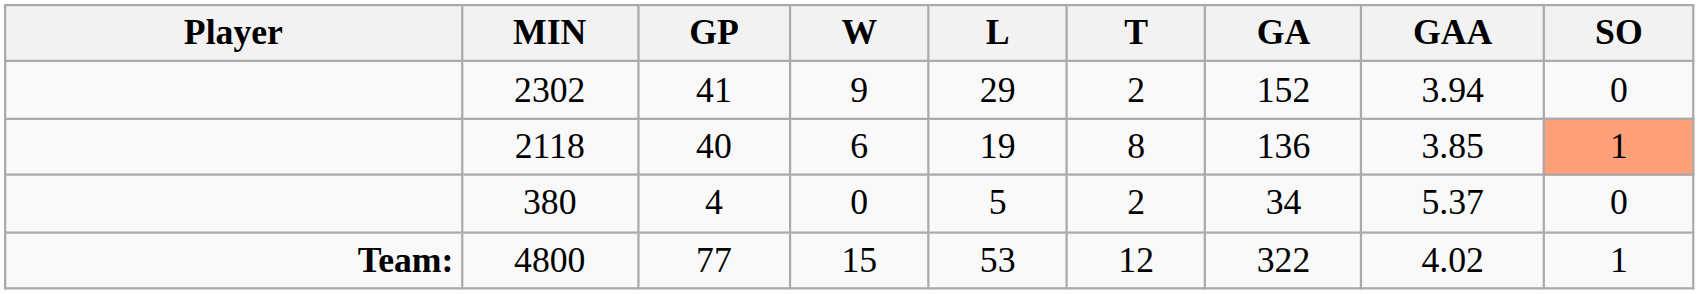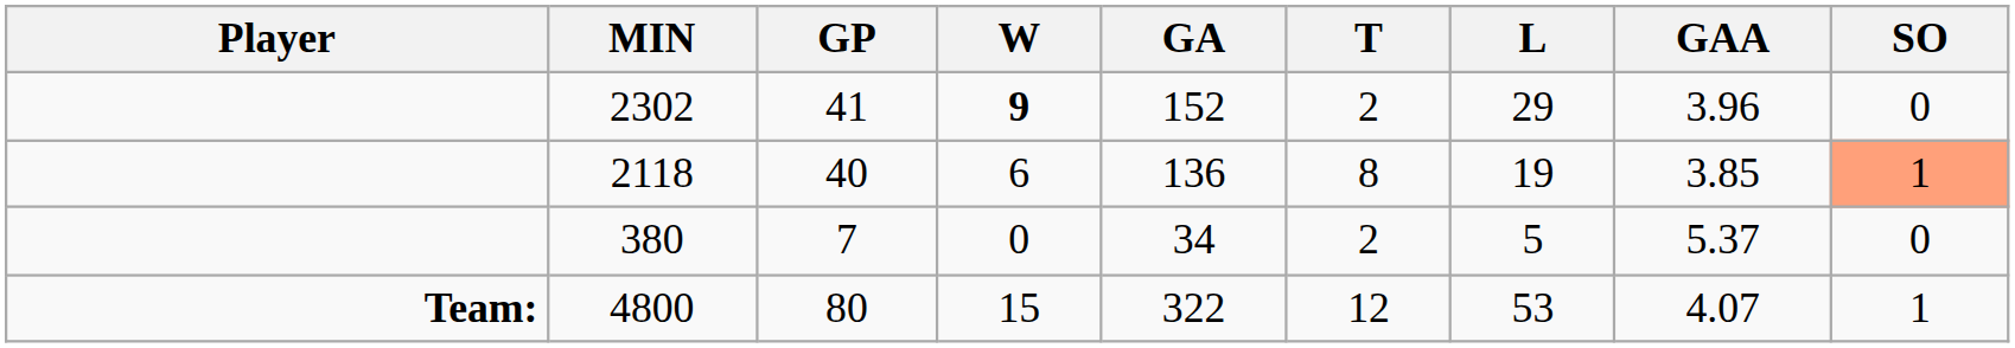columns swapped: L <-> GA
2302 | W: normal -> bold
2302 | GAA: 3.94 -> 3.96
380 | GP: 4 -> 7
4800 | GP: 77 -> 80
4800 | GAA: 4.02 -> 4.07
